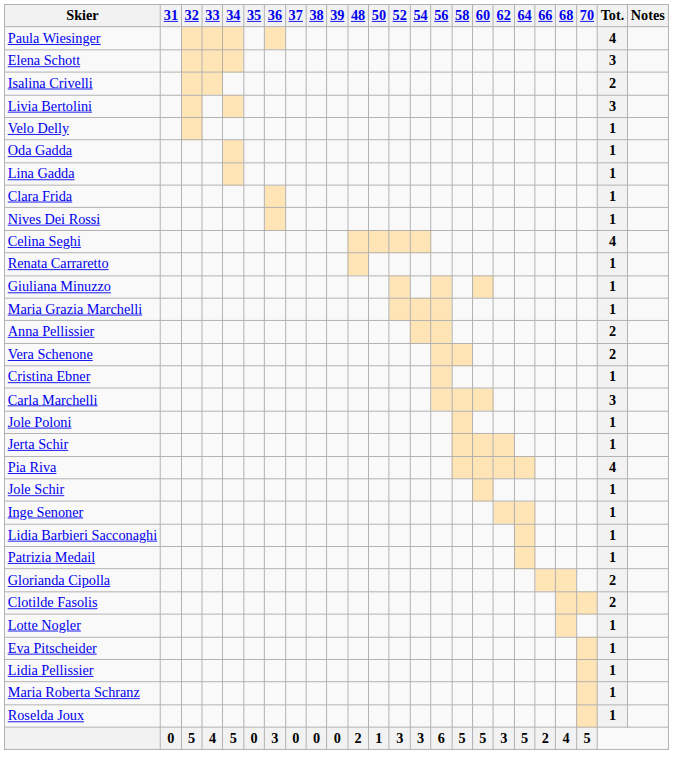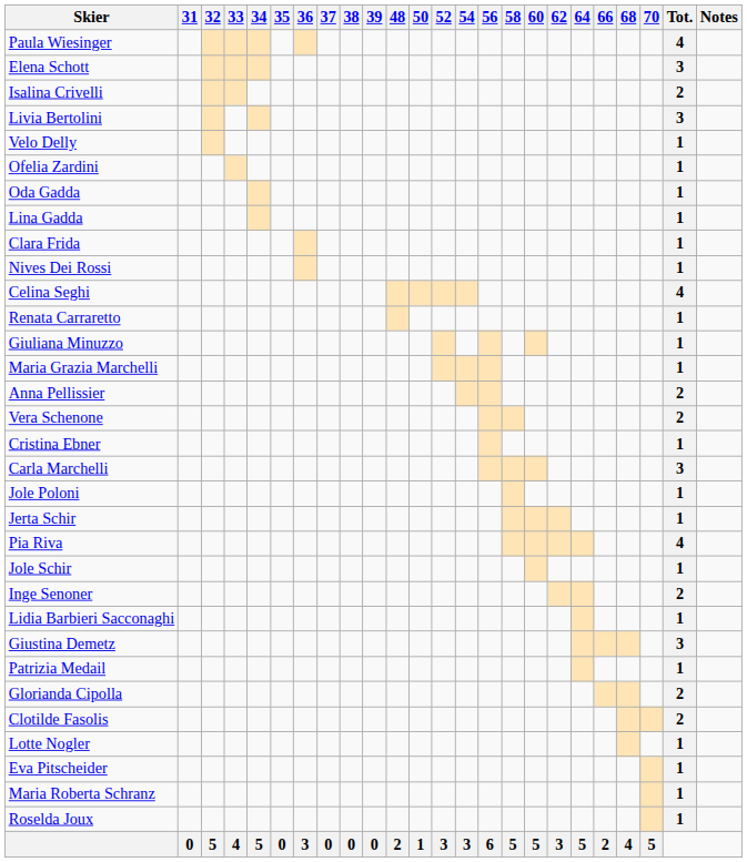+ row: Ofelia Zardini | 1
Inge Senoner | Tot.: 1 -> 2
+ row: Giustina Demetz | 3
- row: Lidia Pellissier | 1
